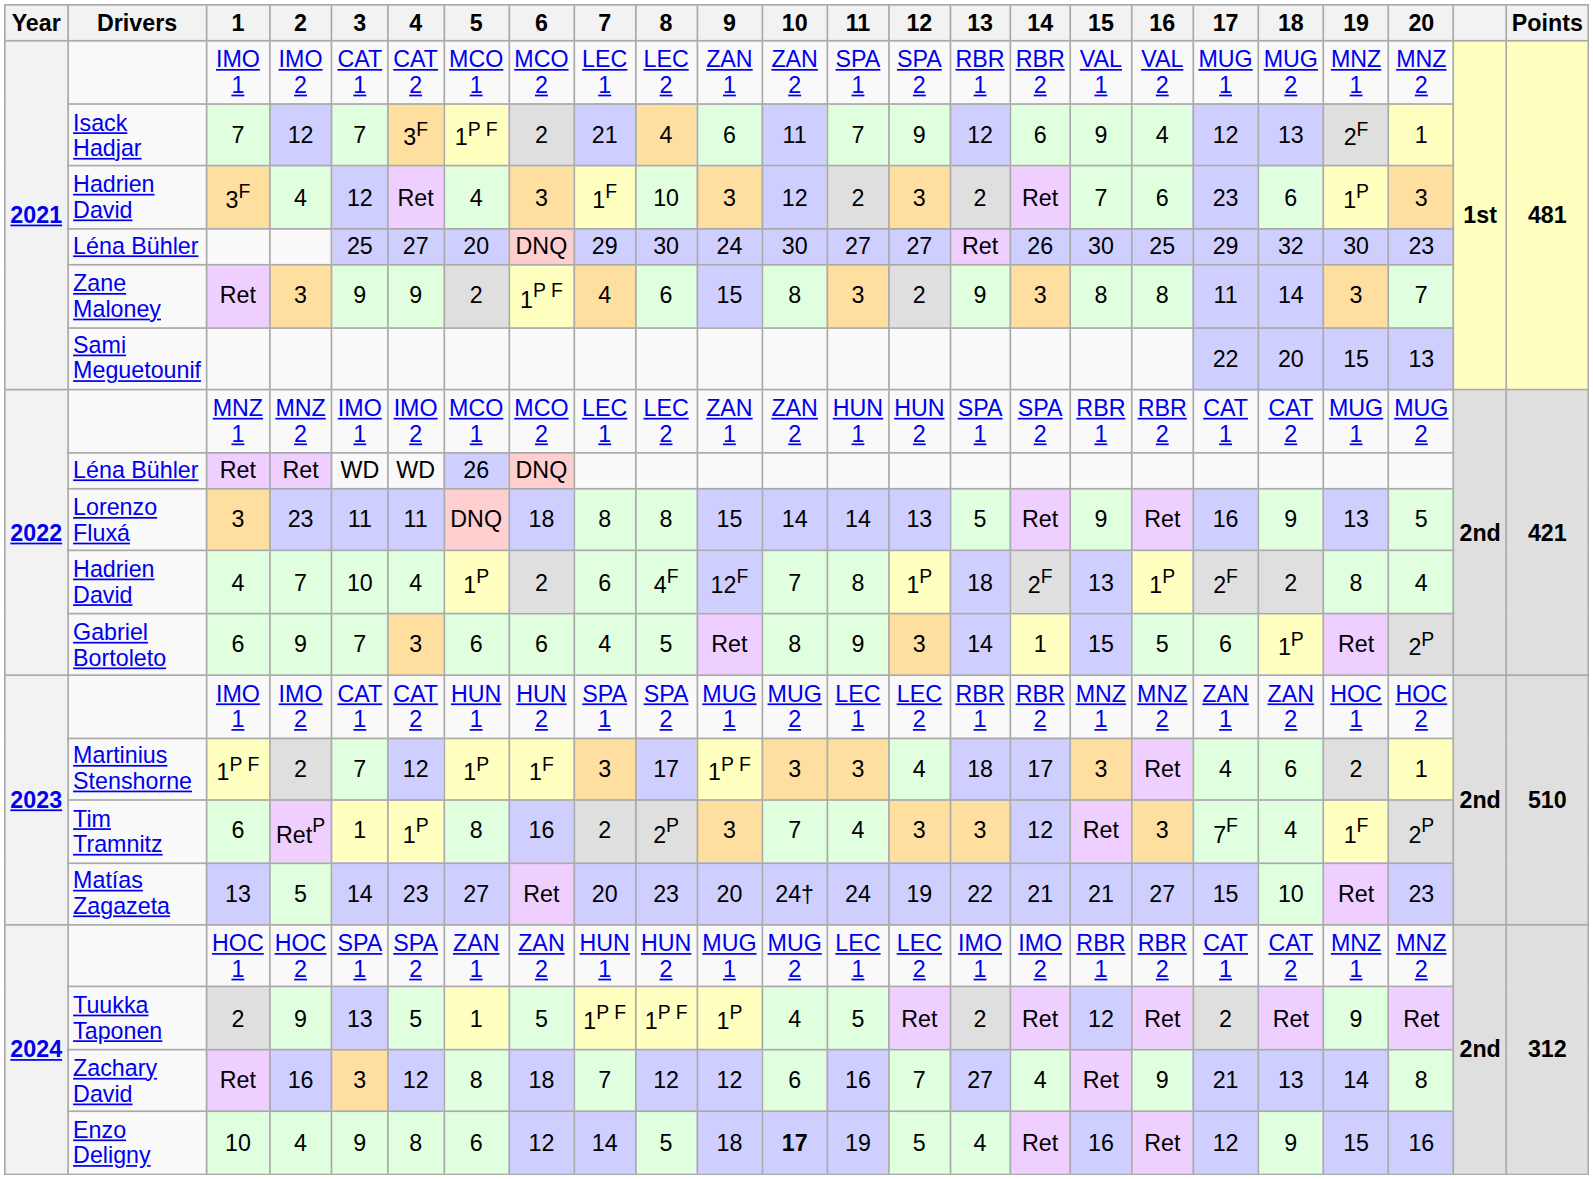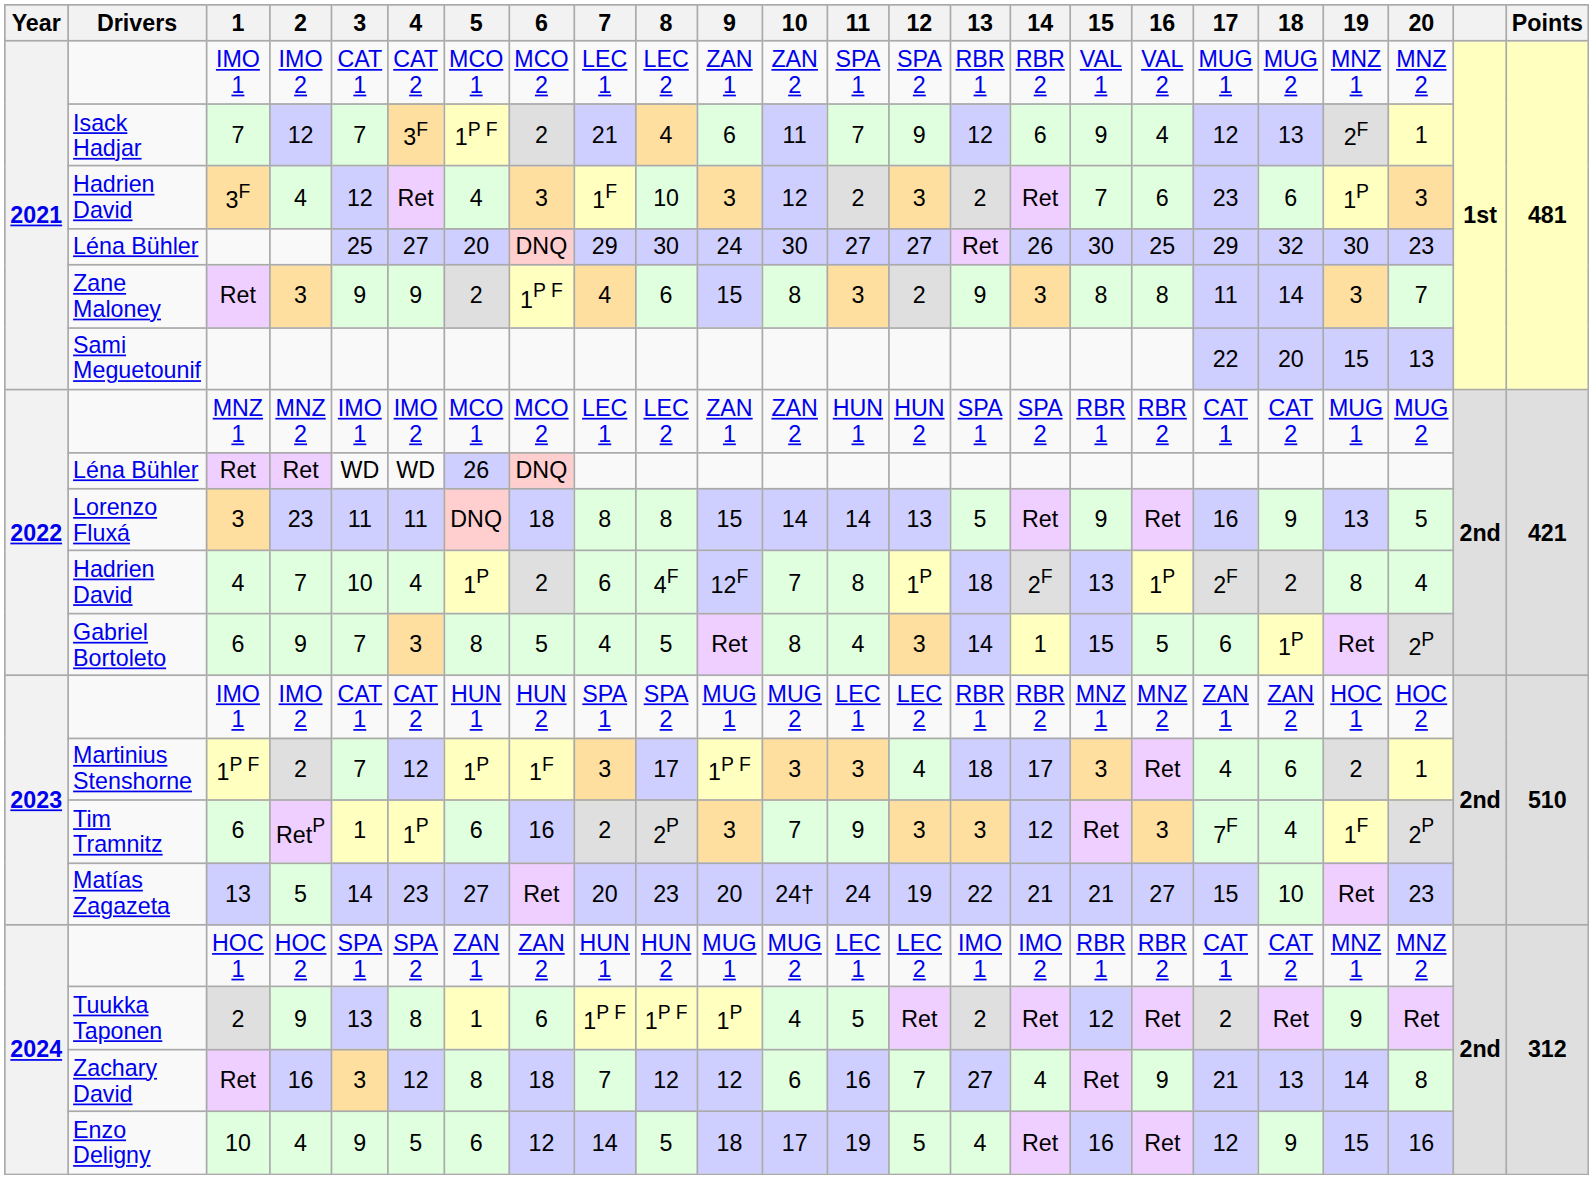Gabriel Bortoleto / 9 | 5: 6 -> 8
Gabriel Bortoleto / 9 | 6: 6 -> 5
Gabriel Bortoleto / 9 | 11: 9 -> 4
RetP | 5: 8 -> 6
RetP | 11: 4 -> 9
Tuukka Taponen / 9 | 4: 5 -> 8
Tuukka Taponen / 9 | 6: 5 -> 6
Enzo Deligny / 4 | 4: 8 -> 5
Enzo Deligny / 4 | 10: bold -> normal
